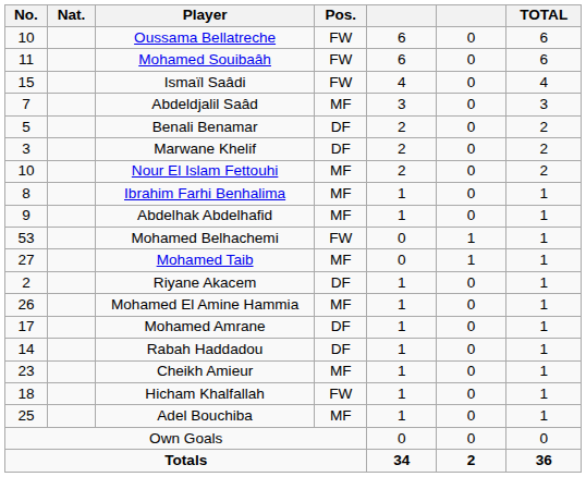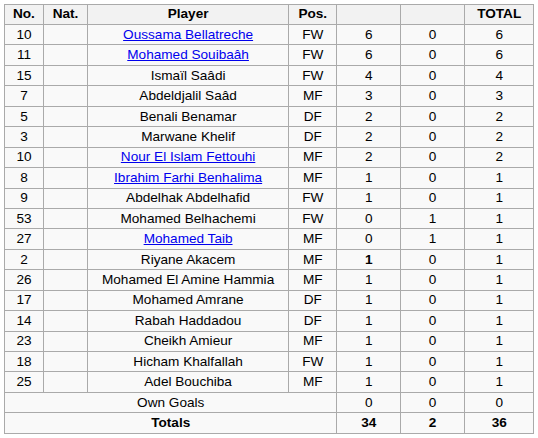Abdelhak Abdelhafid | Pos.: MF -> FW
Riyane Akacem | Pos.: DF -> MF
Riyane Akacem | column 5: normal -> bold
